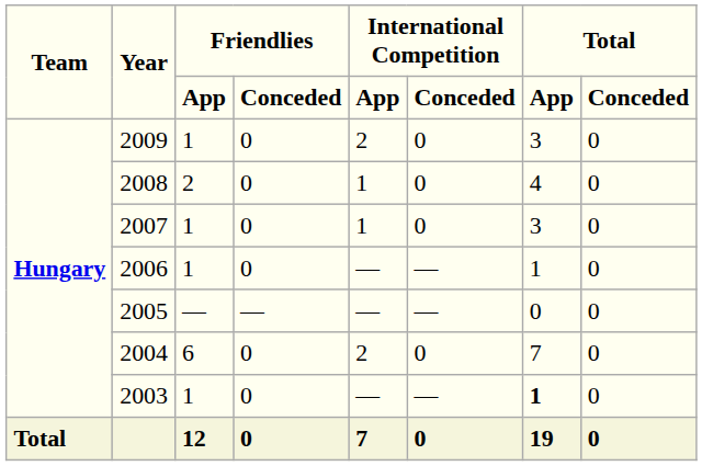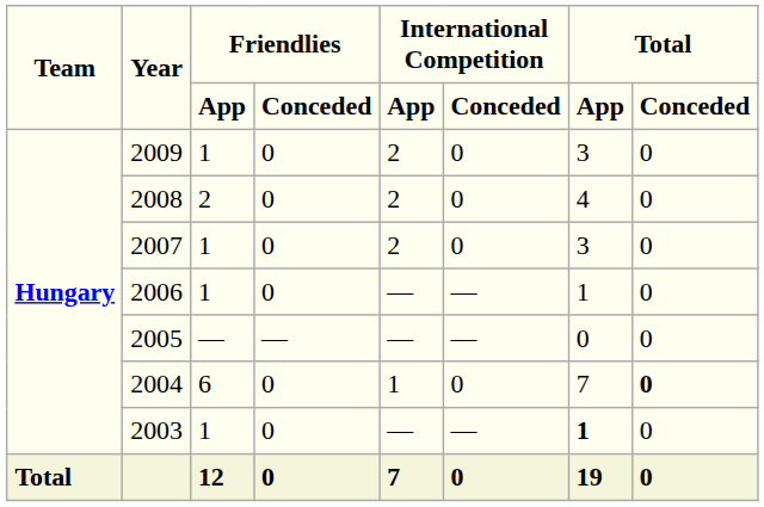2008 | International Competition / App: 1 -> 2
2007 | International Competition / App: 1 -> 2
2004 | International Competition / App: 2 -> 1
2004 | Total / Conceded: normal -> bold
